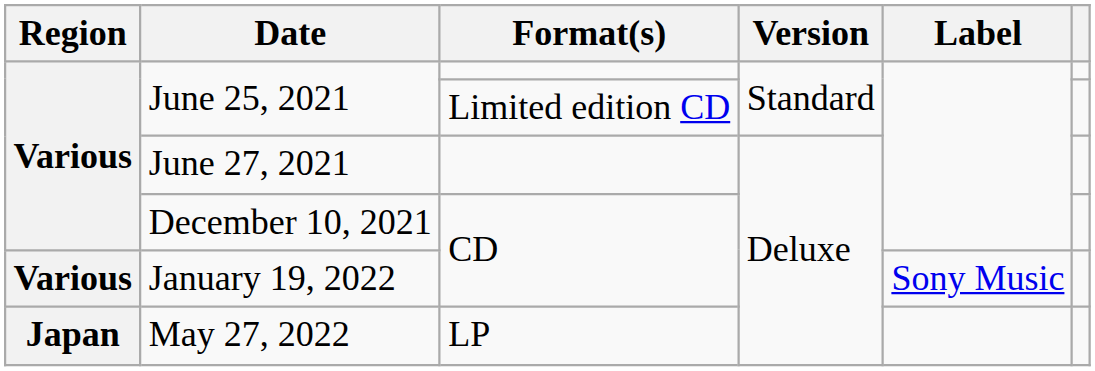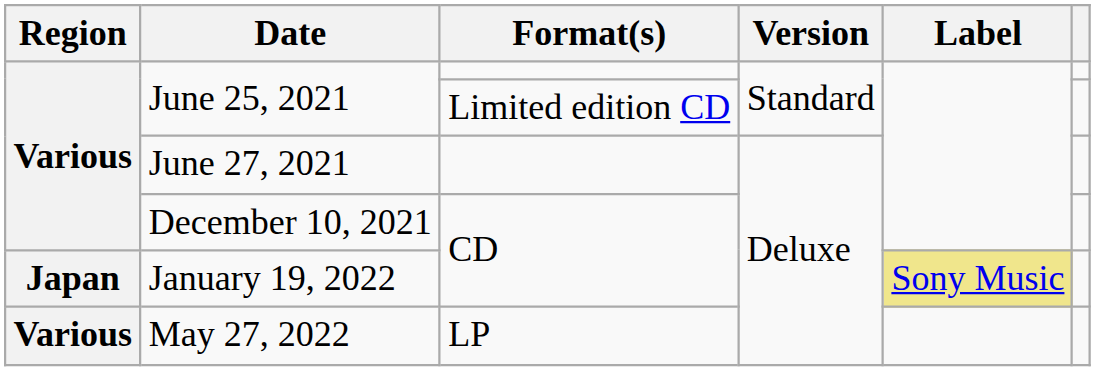January 19, 2022 | Region: Various -> Japan
January 19, 2022 | Label: no background -> khaki background
May 27, 2022 | Region: Japan -> Various
